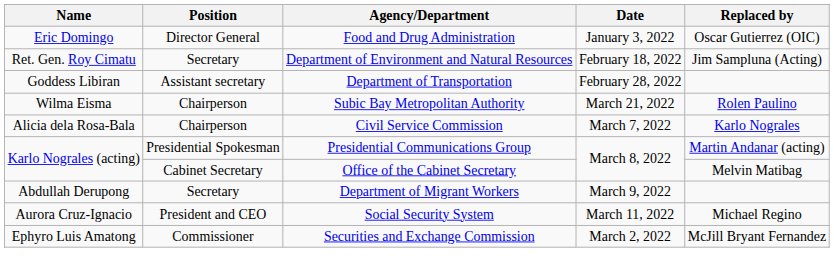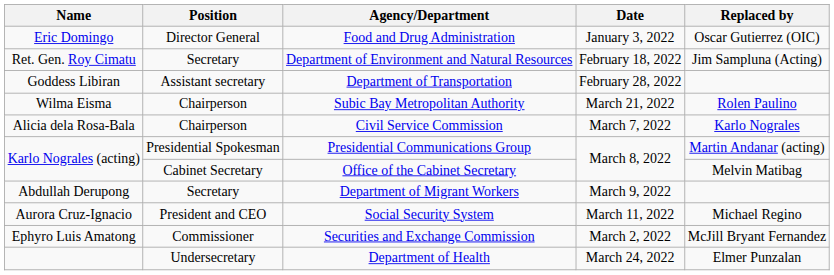+ row: Undersecretary | Department of Health | March 24, 2022 | Elmer Punzalan
